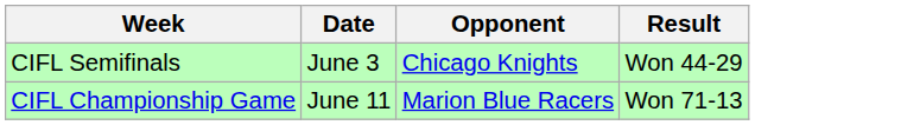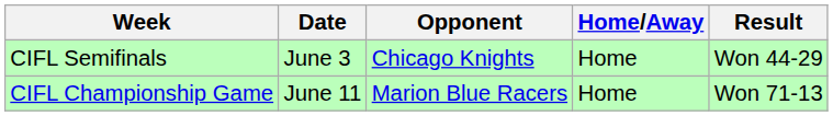+ column: Home/Away | Home | Home
